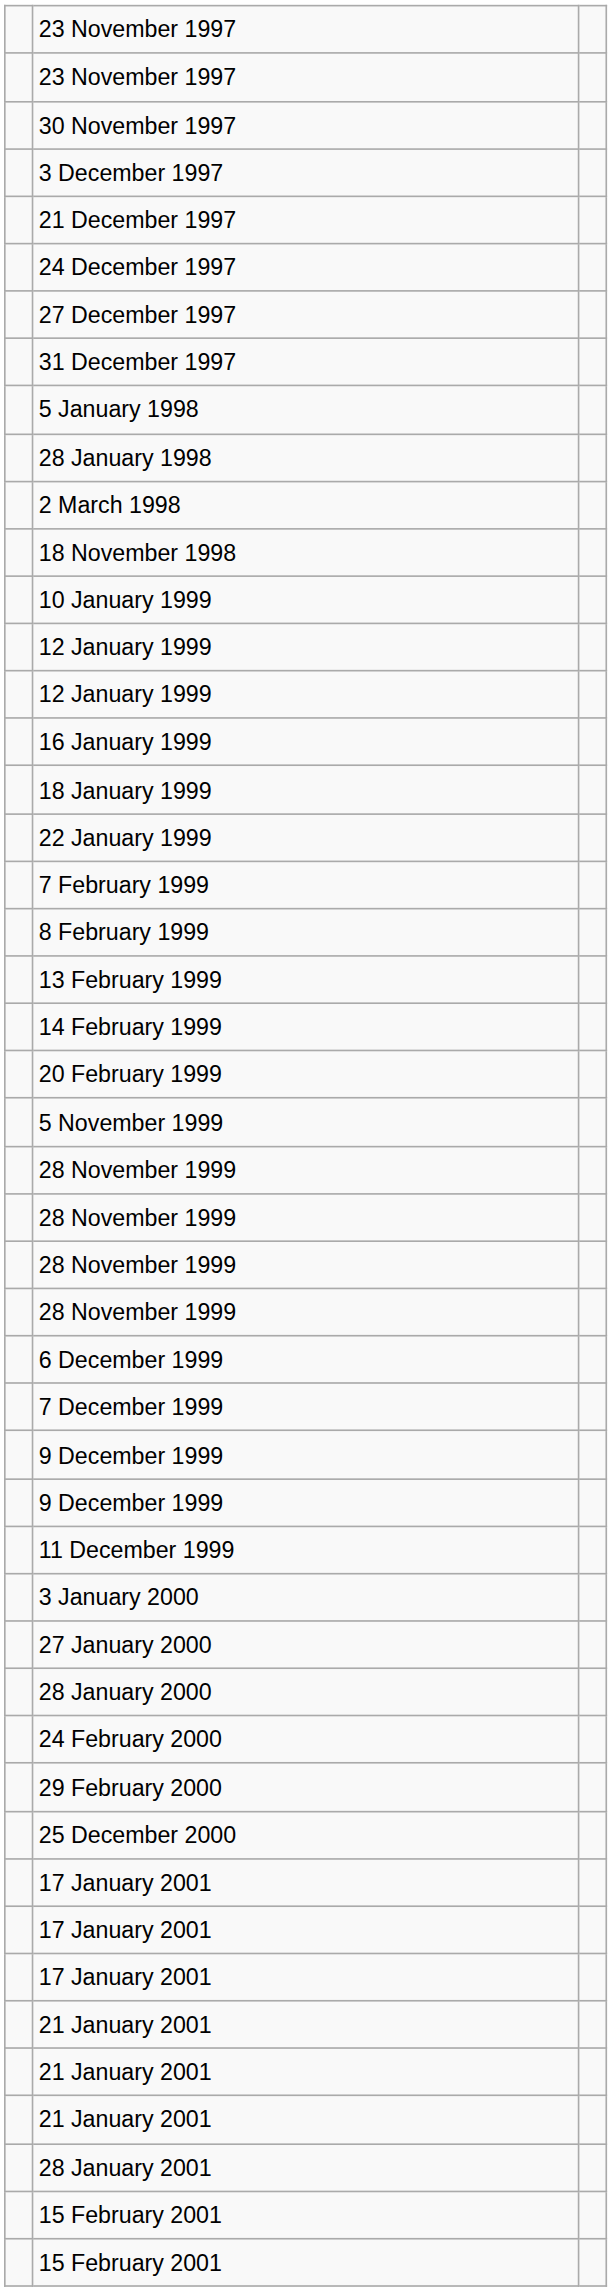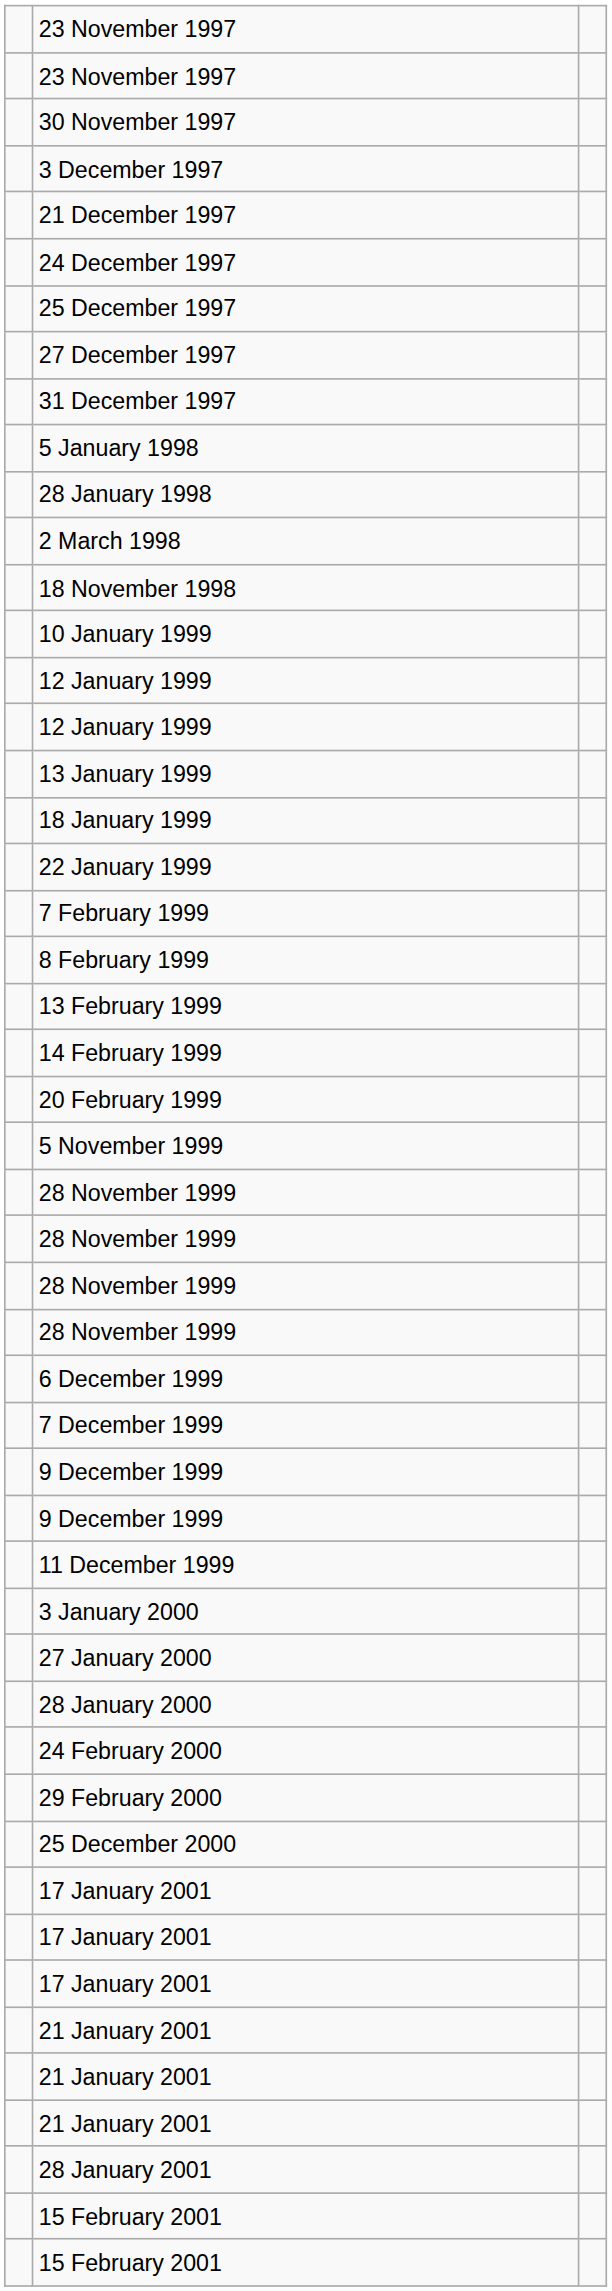+ row: 25 December 1997
+ row: 13 January 1999
- row: 16 January 1999
